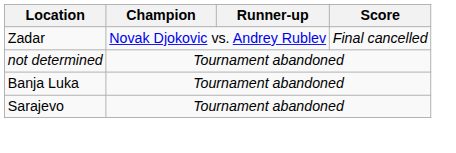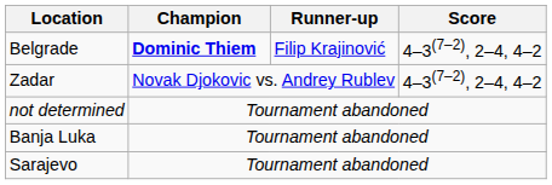+ row: Belgrade | Dominic Thiem | Filip Krajinović | 4–3(7–2), 2–4, 4–2
Zadar | Score: Final cancelled -> 4–3(7–2), 2–4, 4–2
